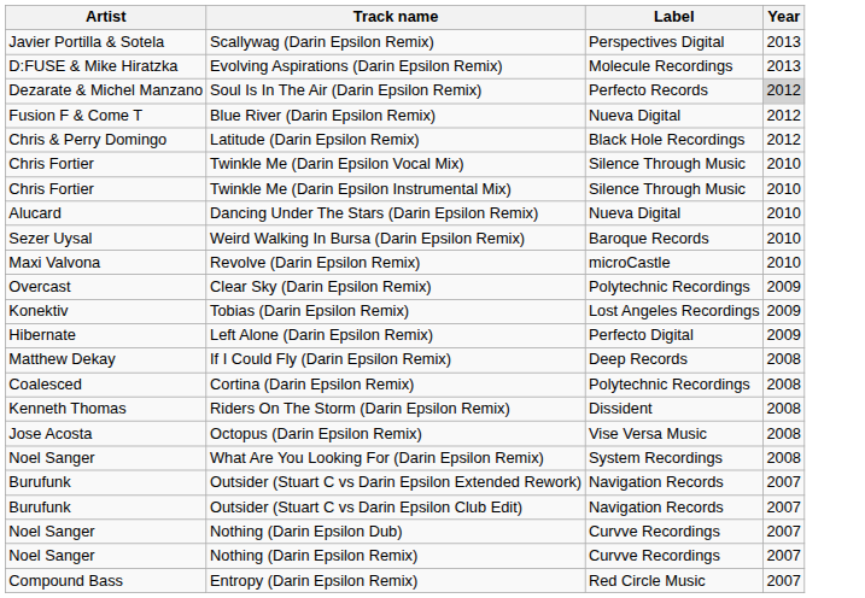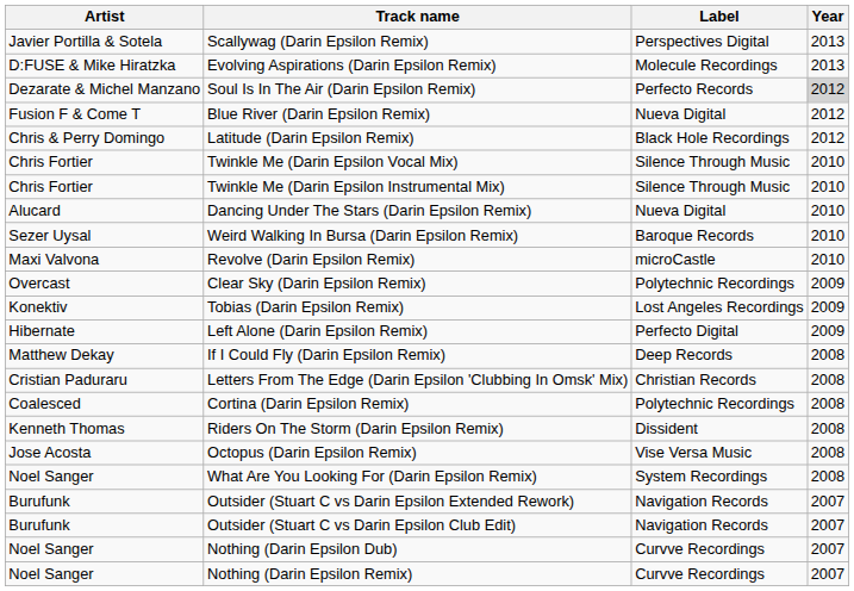+ row: Cristian Paduraru | Letters From The Edge (Darin Epsilon 'Clubbing In Omsk' Mix) | Christian Records | 2008
- row: Compound Bass | Entropy (Darin Epsilon Remix) | Red Circle Music | 2007
